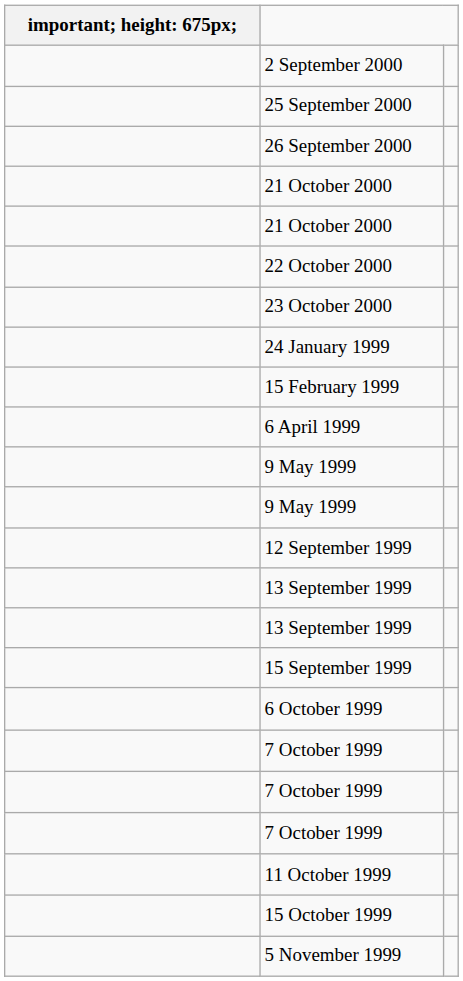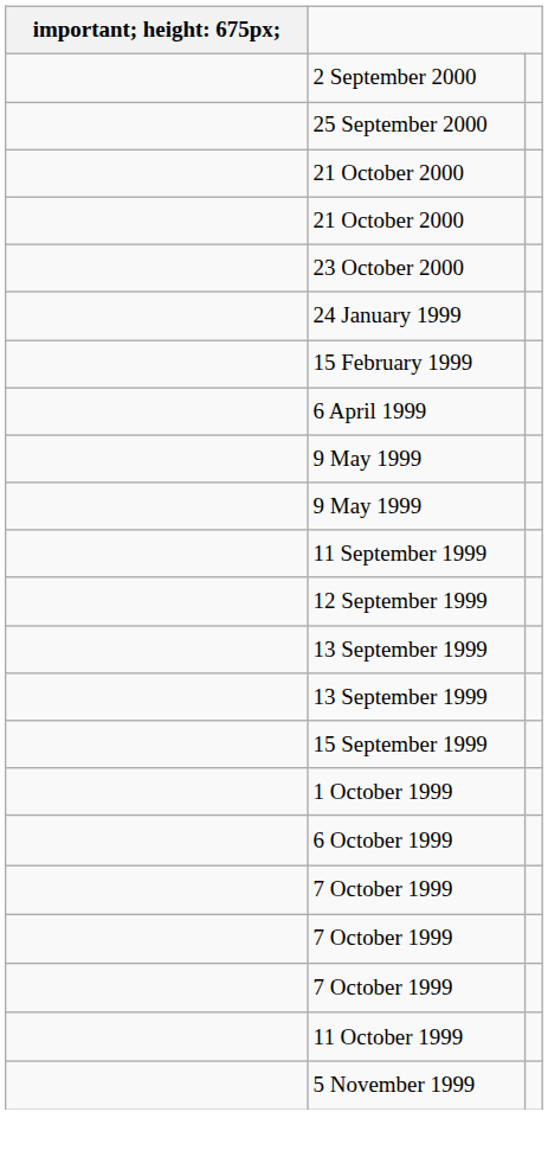- row: 26 September 2000
- row: 22 October 2000
+ row: 11 September 1999
+ row: 1 October 1999
- row: 15 October 1999
